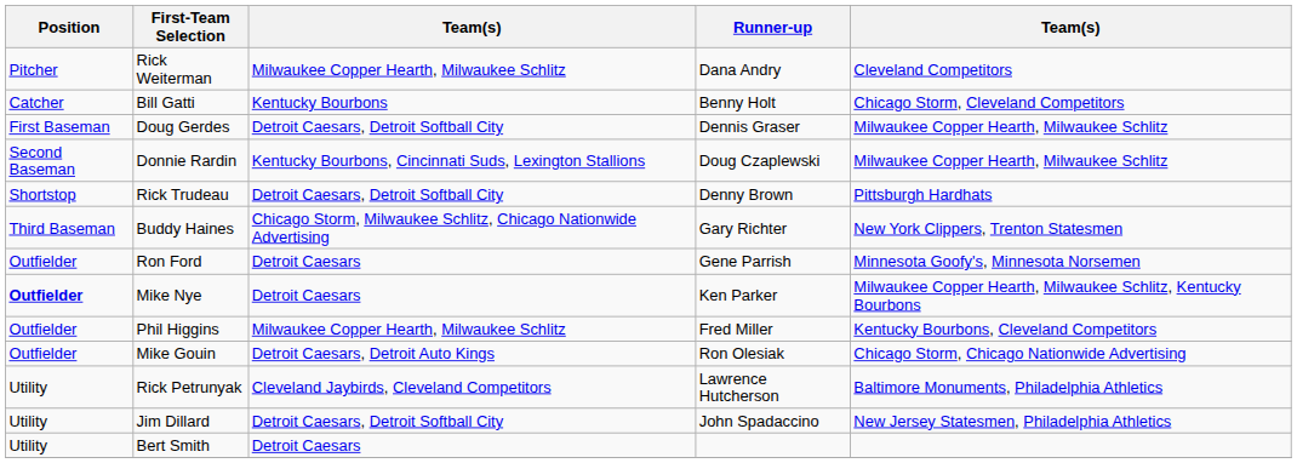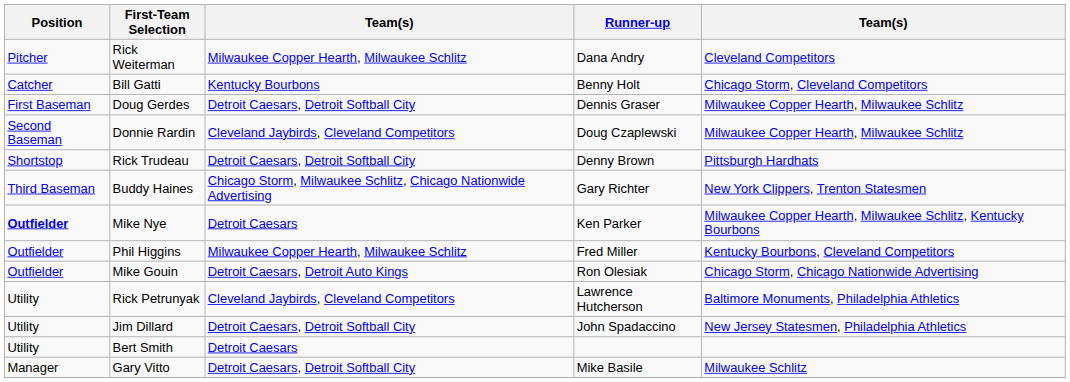Donnie Rardin | column 3: Kentucky Bourbons, Cincinnati Suds, Lexington Stallions -> Cleveland Jaybirds, Cleveland Competitors
- row: Outfielder | Ron Ford | Detroit Caesars | Gene Parrish | Minnesota Goofy's, Minnesota Norsemen
+ row: Manager | Gary Vitto | Detroit Caesars, Detroit Softball City | Mike Basile | Milwaukee Schlitz
